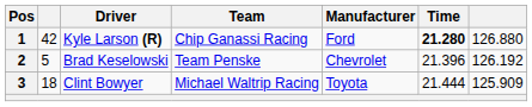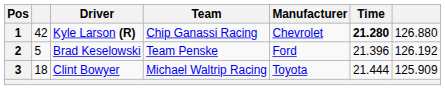Kyle Larson (R) | Manufacturer: Ford -> Chevrolet
Brad Keselowski | Manufacturer: Chevrolet -> Ford
